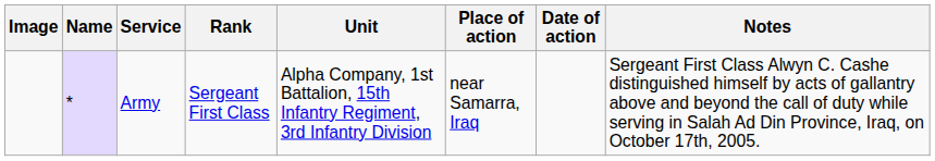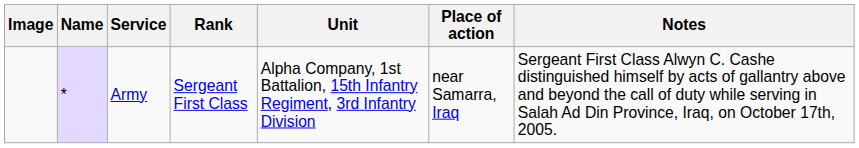- column: Date of action
